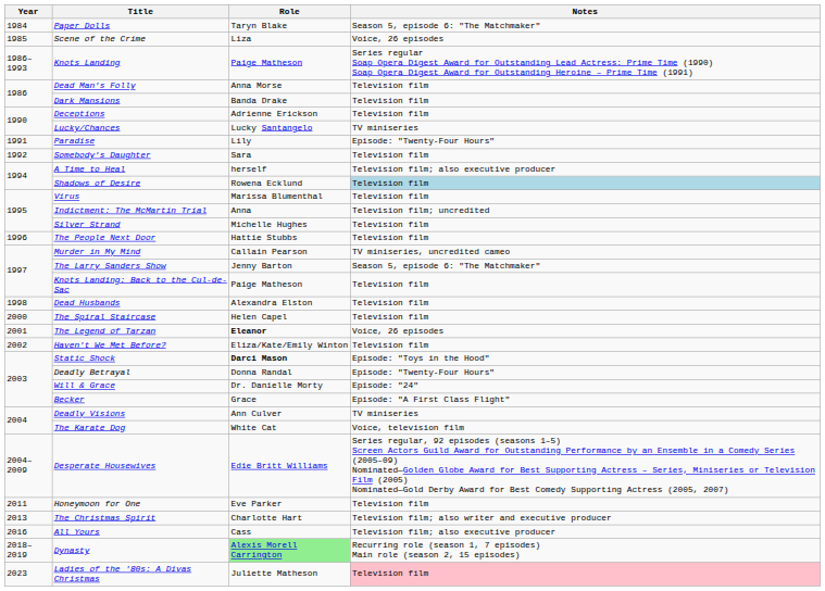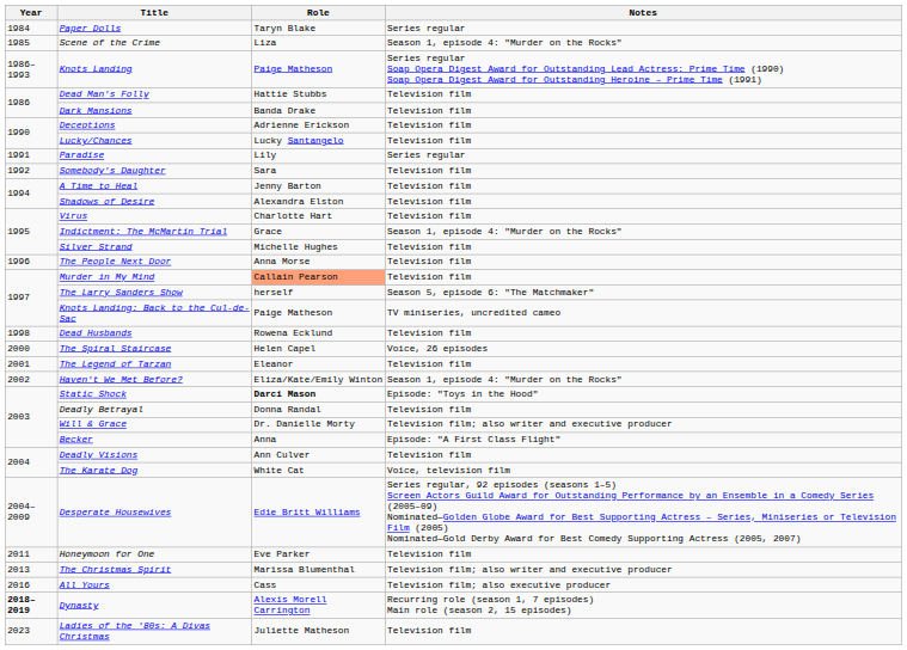Paper Dolls | Notes: Season 5, episode 6: "The Matchmaker" -> Series regular
Scene of the Crime | Notes: Voice, 26 episodes -> Season 1, episode 4: "Murder on the Rocks"
Dead Man's Folly | Role: Anna Morse -> Hattie Stubbs
Lucky/Chances | Notes: TV miniseries -> Television film
Paradise | Notes: Episode: "Twenty-Four Hours" -> Series regular
A Time to Heal | Role: herself -> Jenny Barton
A Time to Heal | Notes: Television film; also executive producer -> Television film
Shadows of Desire | Role: Rowena Ecklund -> Alexandra Elston
Shadows of Desire | Notes: lightblue background -> no background
Virus | Role: Marissa Blumenthal -> Charlotte Hart
Indictment: The McMartin Trial | Role: Anna -> Grace
Indictment: The McMartin Trial | Notes: Television film; uncredited -> Season 1, episode 4: "Murder on the Rocks"
The People Next Door | Role: Hattie Stubbs -> Anna Morse
Murder in My Mind | Role: no background -> lightsalmon background
Murder in My Mind | Notes: TV miniseries, uncredited cameo -> Television film
The Larry Sanders Show | Role: Jenny Barton -> herself
Knots Landing: Back to the Cul-de-Sac | Notes: Television film -> TV miniseries, uncredited cameo
Dead Husbands | Role: Alexandra Elston -> Rowena Ecklund
The Spiral Staircase | Notes: Television film -> Voice, 26 episodes
The Legend of Tarzan | Role: bold -> normal
The Legend of Tarzan | Notes: Voice, 26 episodes -> Television film
Haven't We Met Before? | Notes: Television film -> Season 1, episode 4: "Murder on the Rocks"
Deadly Betrayal | Notes: Episode: "Twenty-Four Hours" -> Television film
Will & Grace | Notes: Episode: "24" -> Television film; also writer and executive producer
Becker | Role: Grace -> Anna
Deadly Visions | Notes: TV miniseries -> Television film
The Christmas Spirit | Role: Charlotte Hart -> Marissa Blumenthal
Dynasty | Year: normal -> bold
Dynasty | Role: lightgreen background -> no background
Ladies of the '80s: A Divas Christmas | Notes: pink background -> no background
